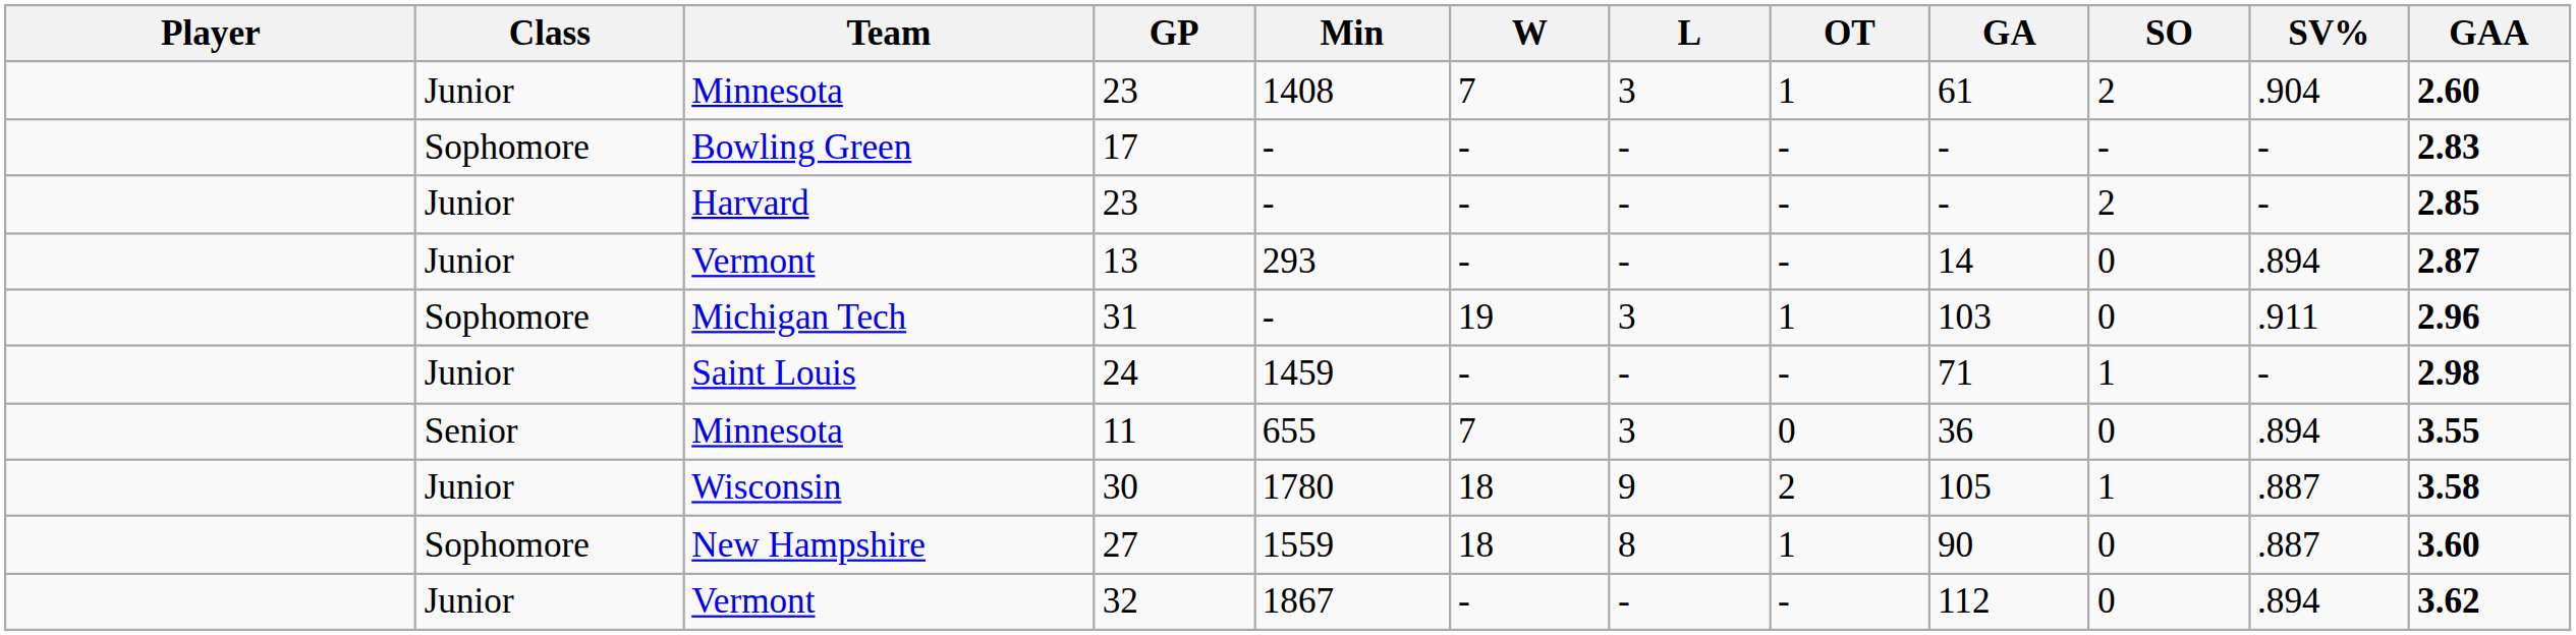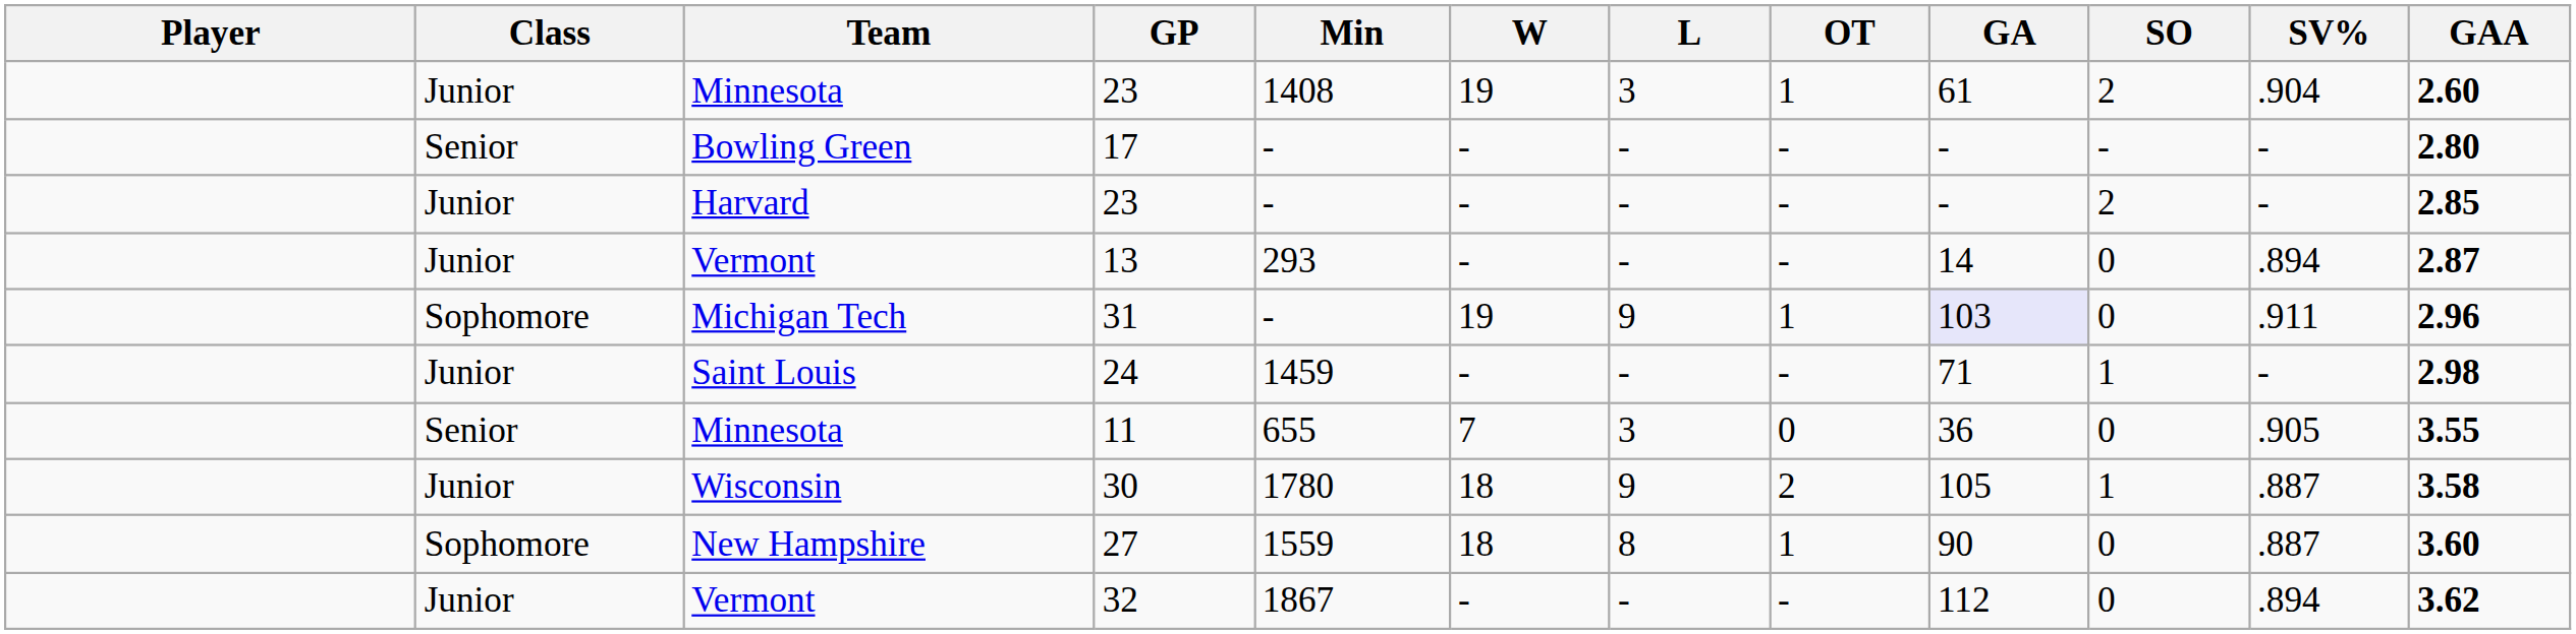Minnesota / 23 | W: 7 -> 19
17 | Class: Sophomore -> Senior
17 | GAA: 2.83 -> 2.80
31 | L: 3 -> 9
31 | GA: no background -> lavender background
11 | SV%: .894 -> .905
